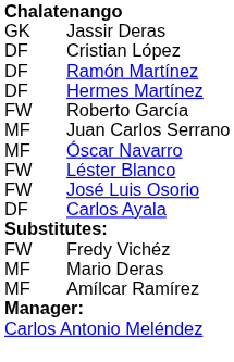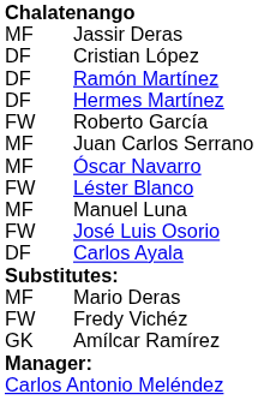Jassir Deras | column 1: GK -> MF
+ row: MF | Manuel Luna
rows swapped: Fredy Vichéz <-> Mario Deras
Amílcar Ramírez | column 1: MF -> GK
